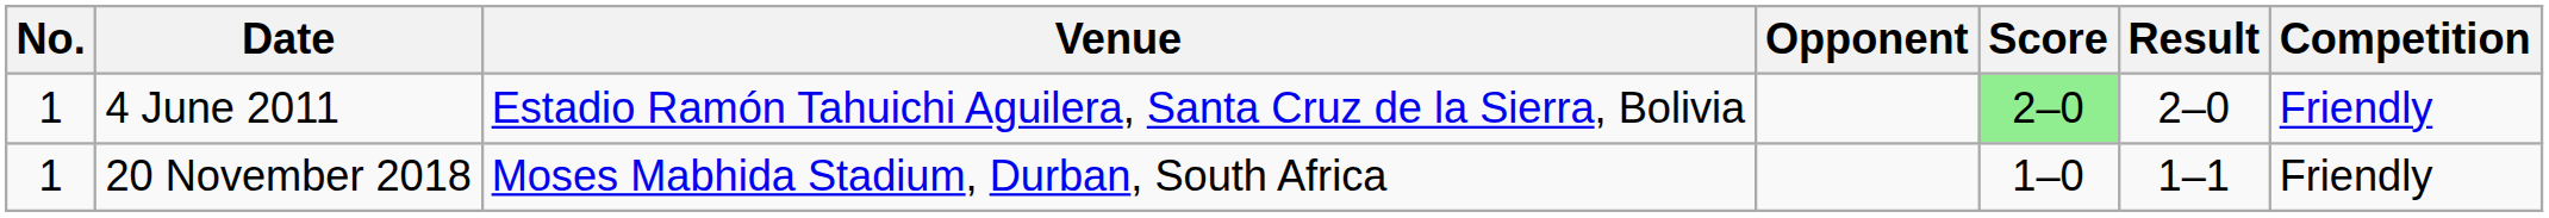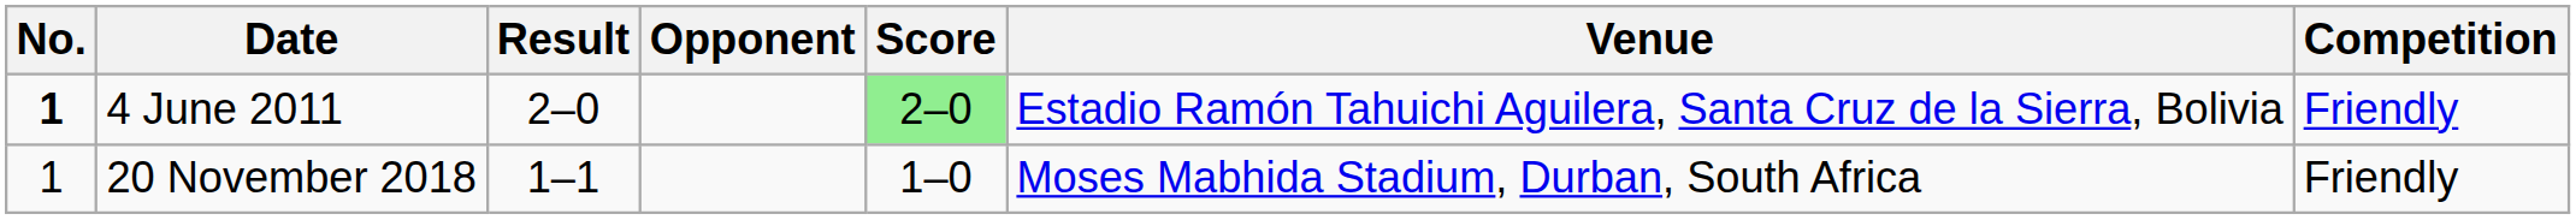columns swapped: Venue <-> Result
4 June 2011 | No.: normal -> bold
